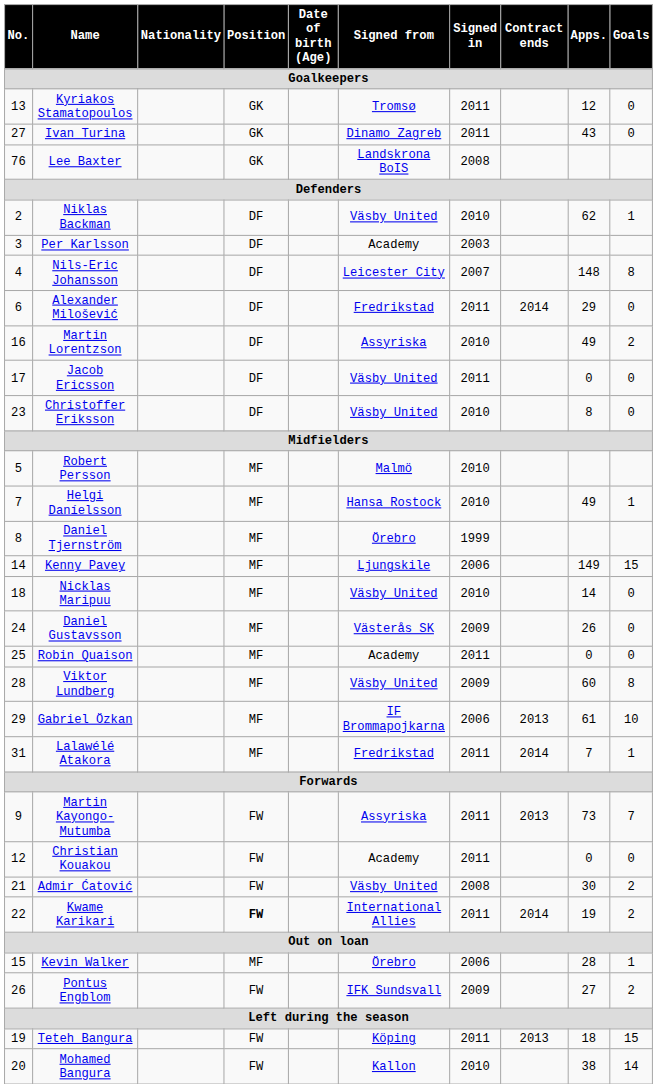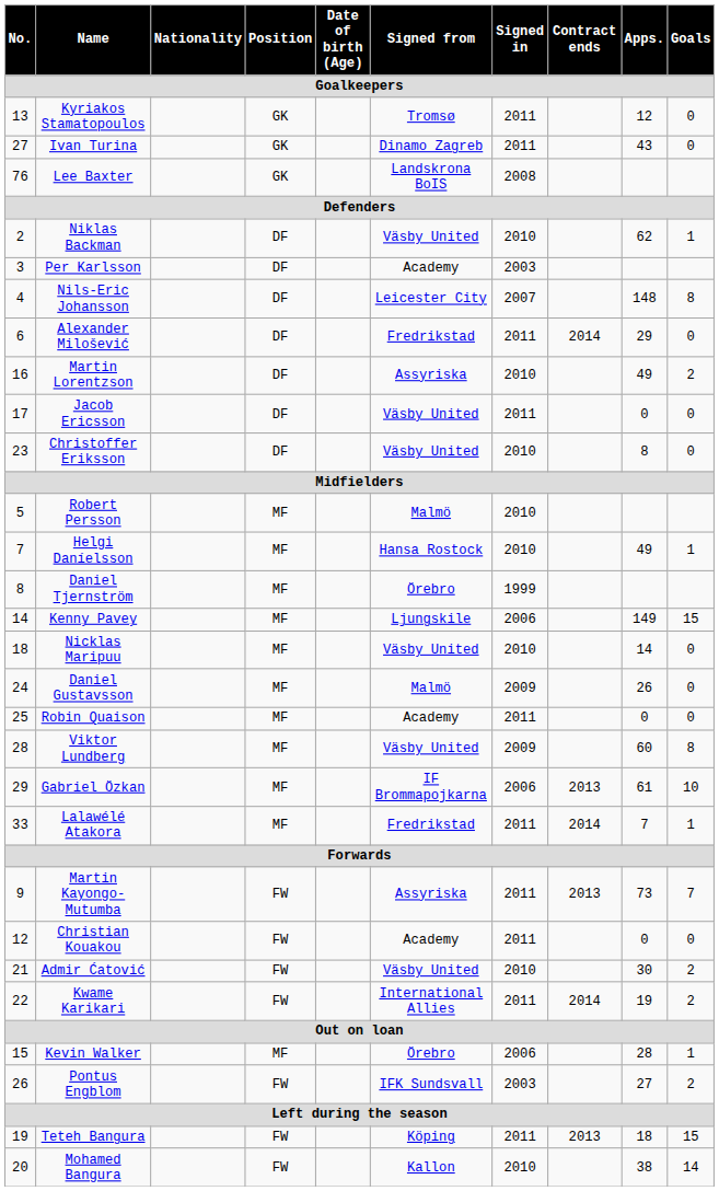Daniel Gustavsson | Signed from: Västerås SK -> Malmö
Lalawélé Atakora | No.: 31 -> 33
Admir Ćatović | Signed in: 2008 -> 2010
Kwame Karikari | Position: bold -> normal
Pontus Engblom | Signed in: 2009 -> 2003
